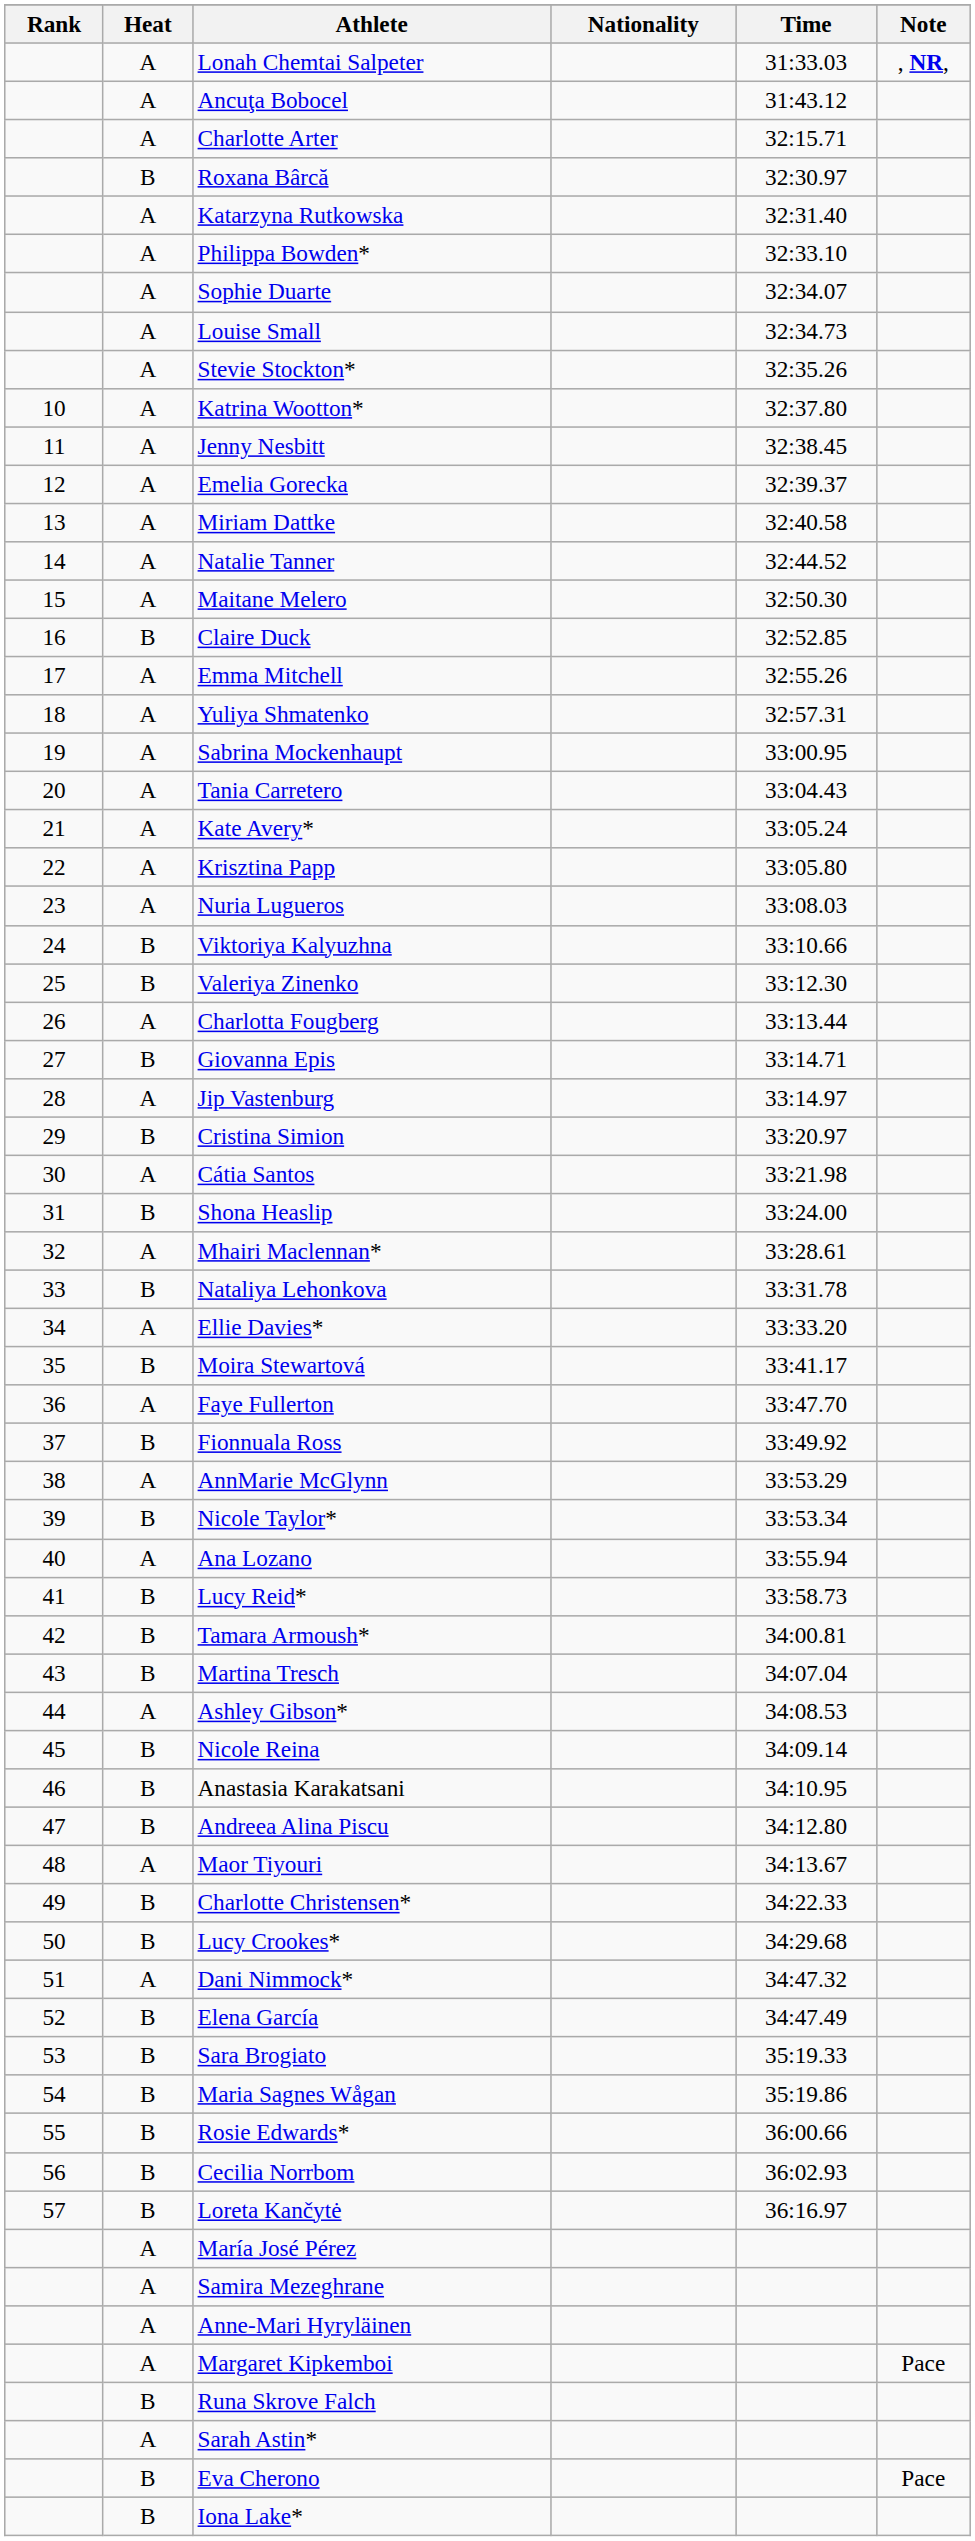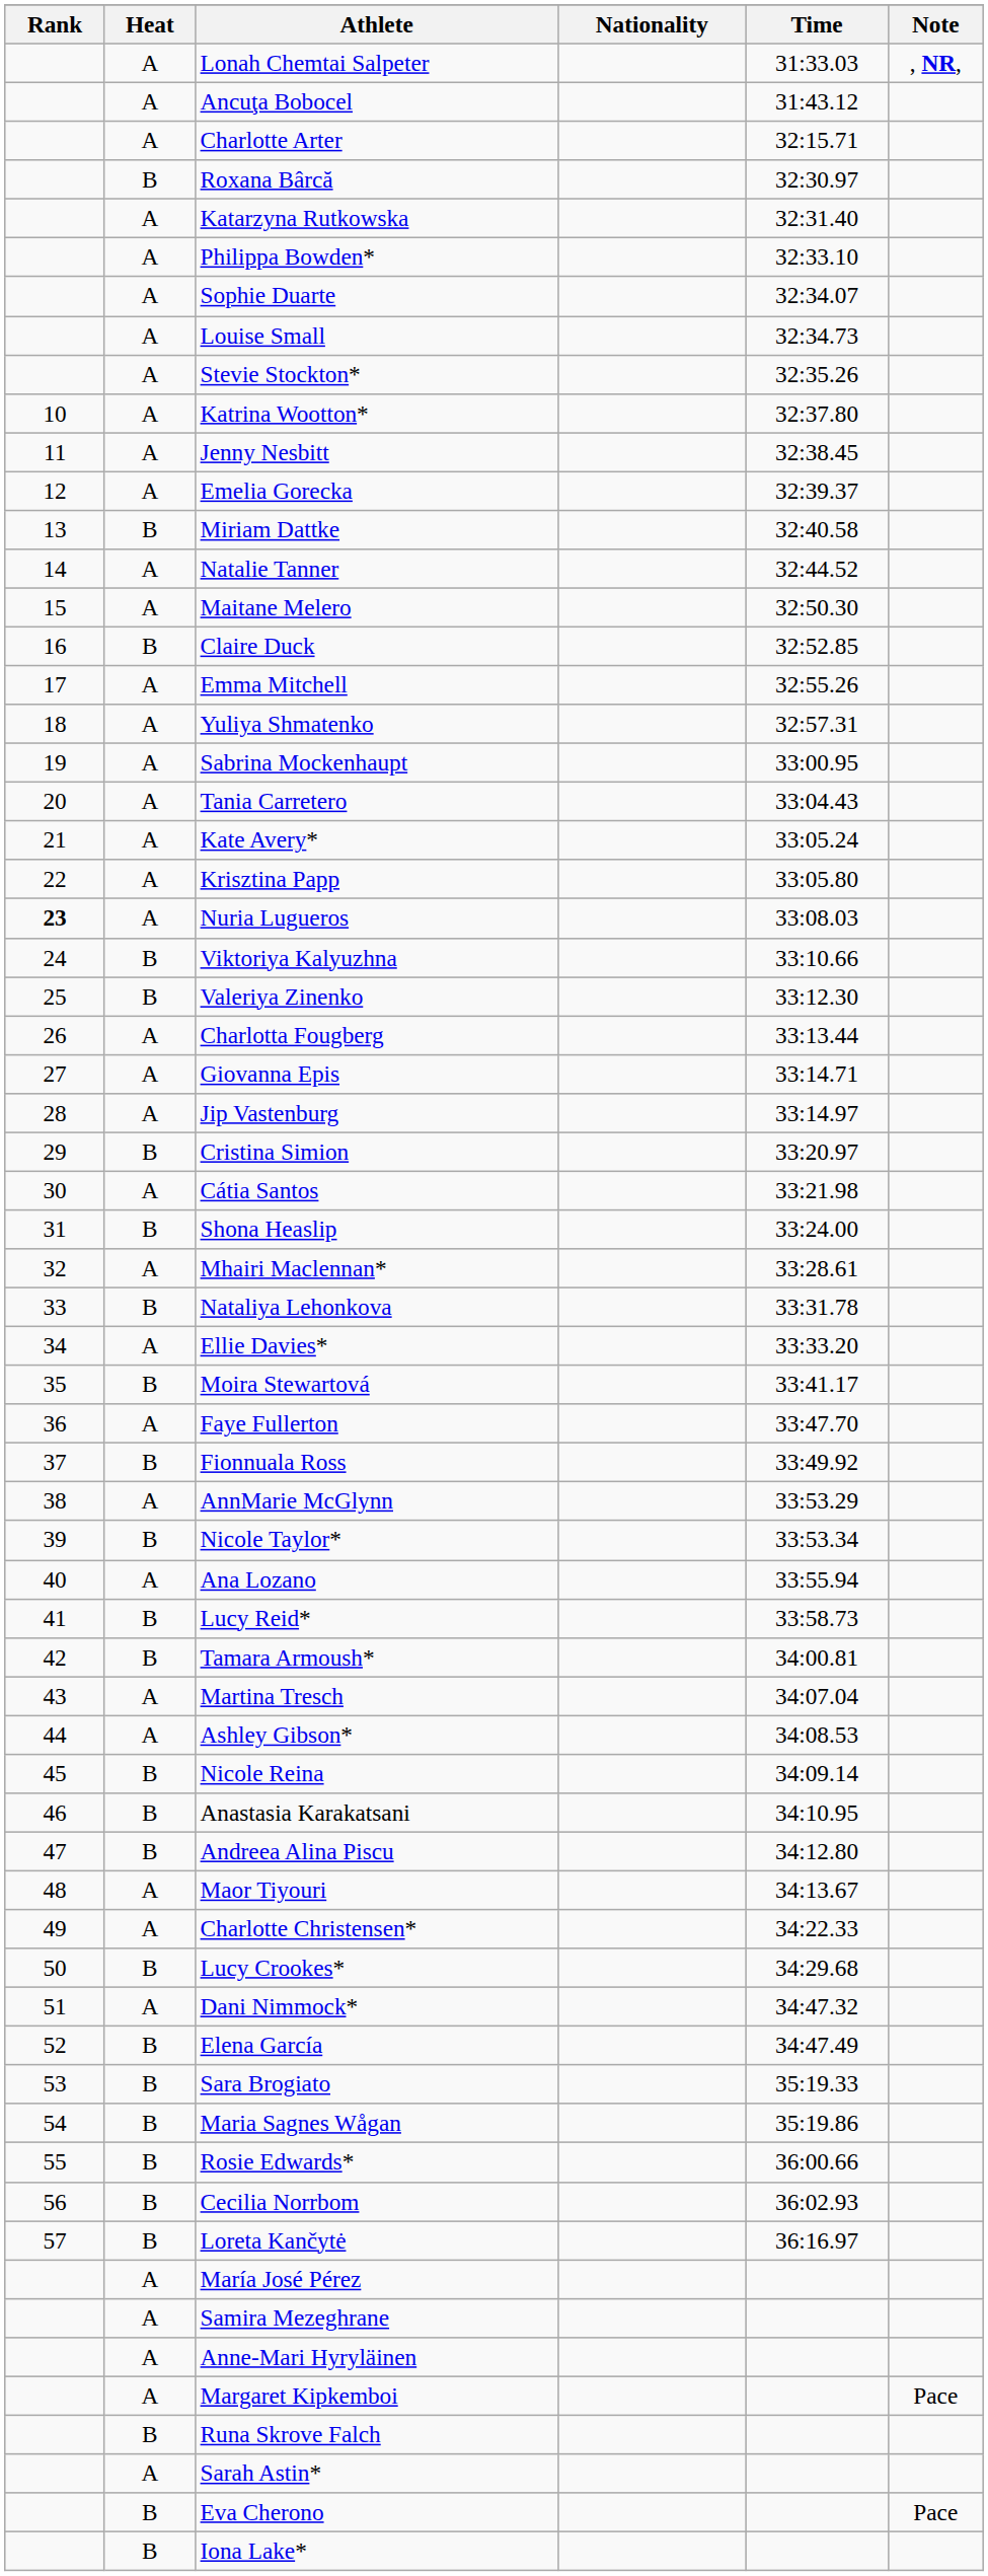Miriam Dattke | Heat: A -> B
Nuria Lugueros | Rank: normal -> bold
Giovanna Epis | Heat: B -> A
Martina Tresch | Heat: B -> A
Charlotte Christensen* | Heat: B -> A
